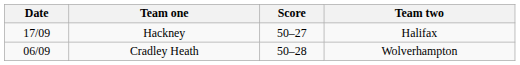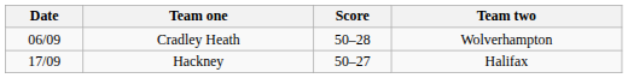rows swapped: Hackney <-> Cradley Heath
